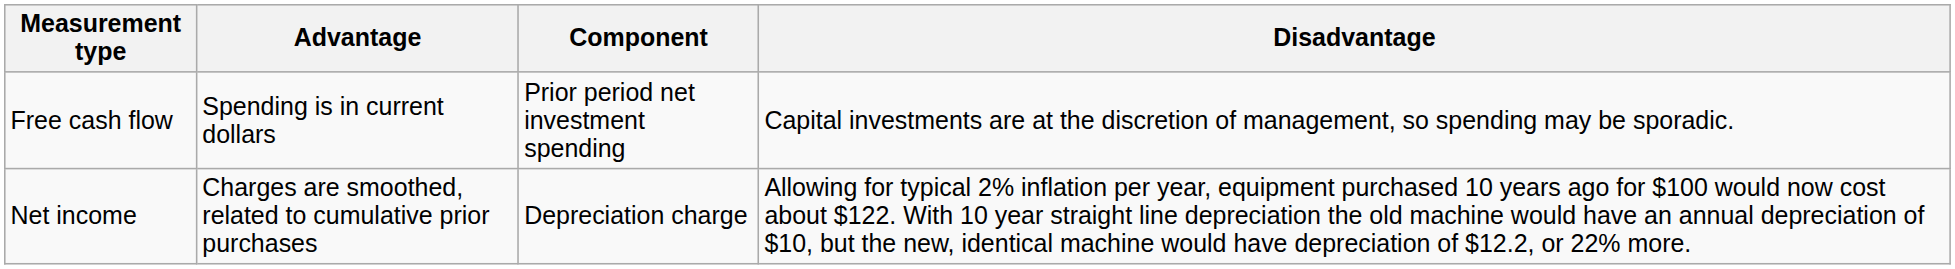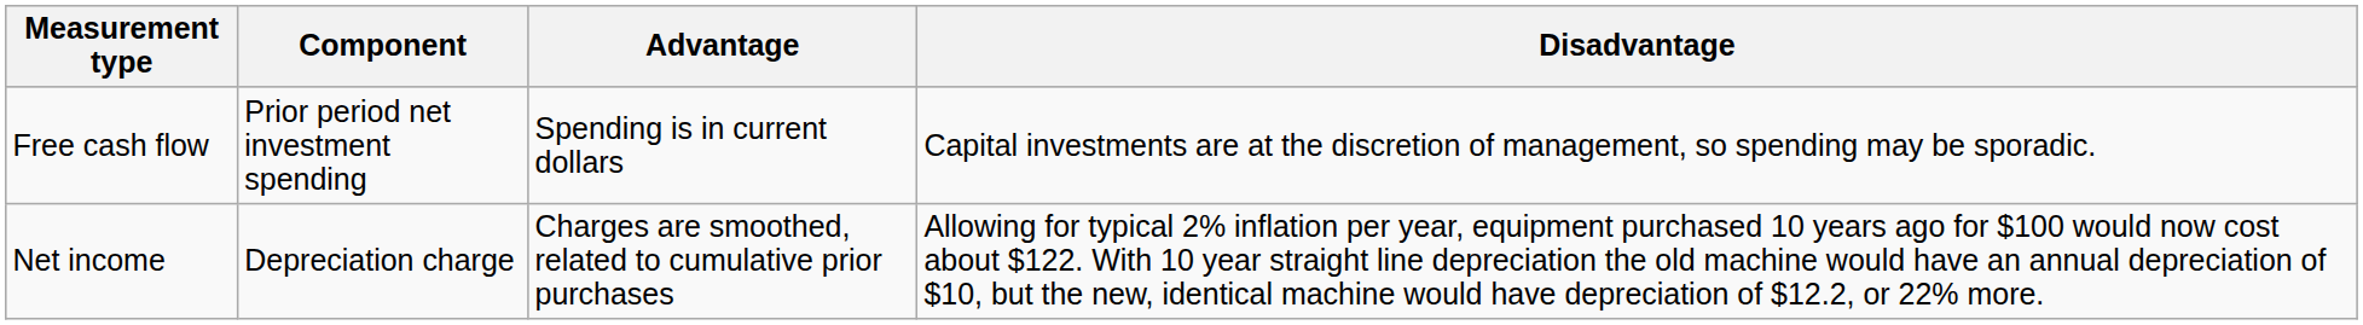columns swapped: Component <-> Advantage
